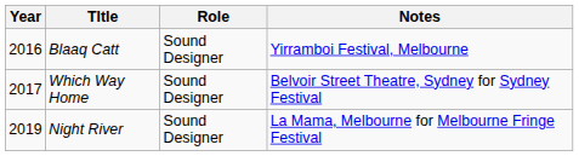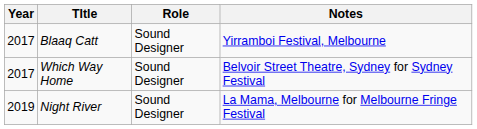Blaaq Catt | Year: 2016 -> 2017
